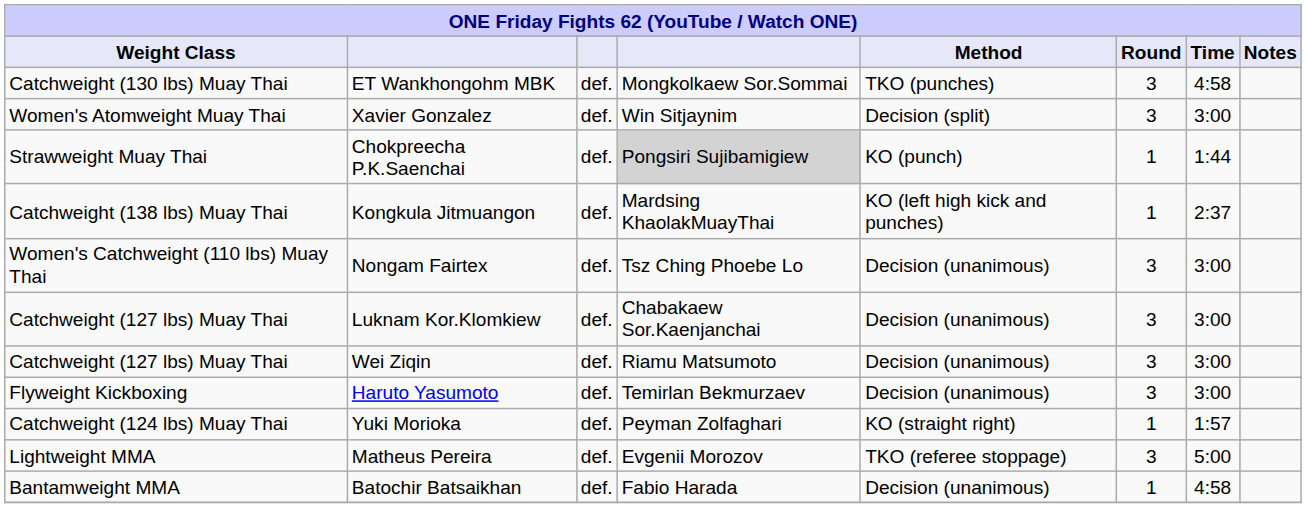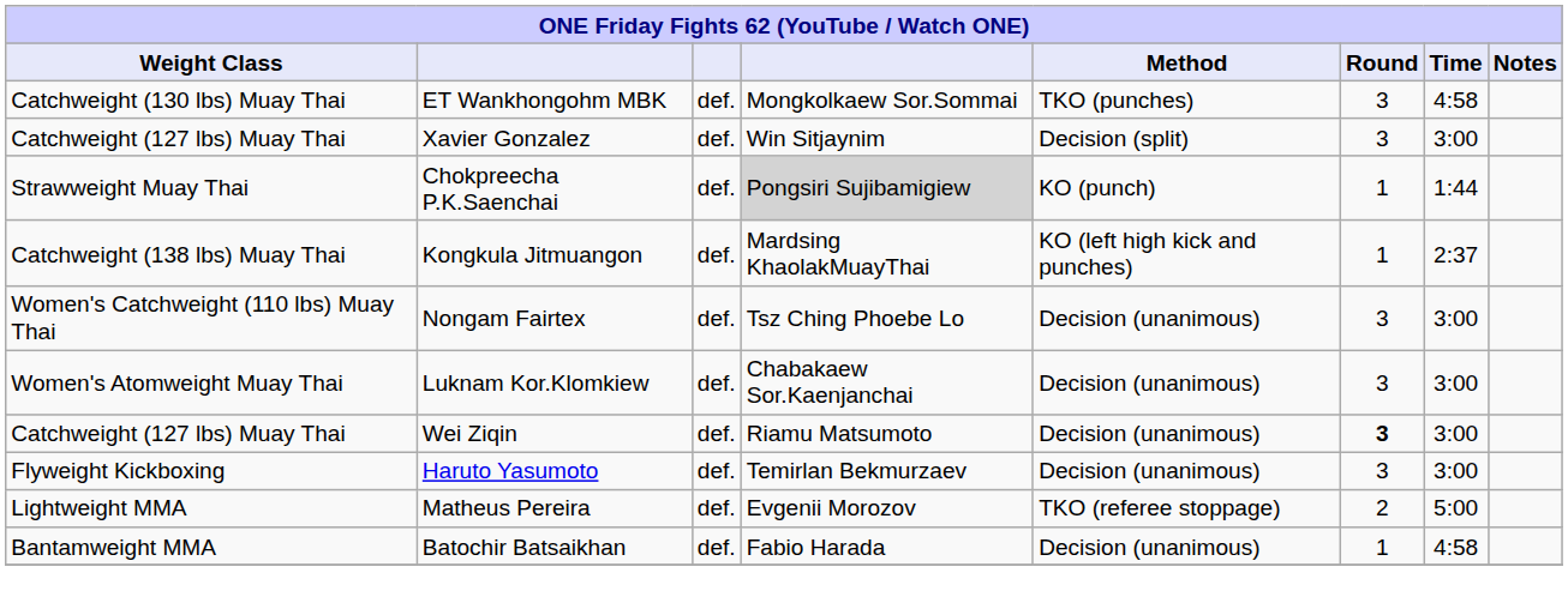Xavier Gonzalez | Weight Class: Women's Atomweight Muay Thai -> Catchweight (127 lbs) Muay Thai
Luknam Kor.Klomkiew | Weight Class: Catchweight (127 lbs) Muay Thai -> Women's Atomweight Muay Thai
Wei Ziqin | Round: normal -> bold
- row: Catchweight (124 lbs) Muay Thai | Yuki Morioka | def. | Peyman Zolfaghari | KO (straight right) | 1 | 1:57
Matheus Pereira | Round: 3 -> 2
